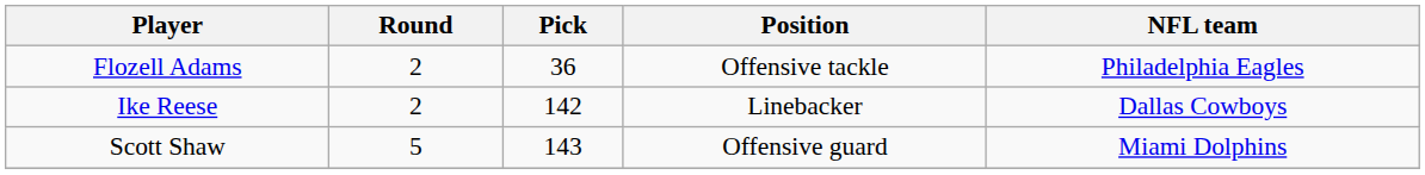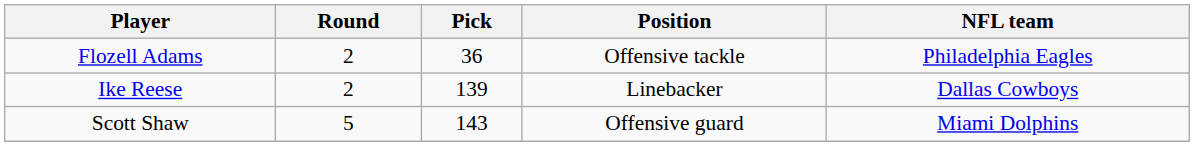Ike Reese | Pick: 142 -> 139
